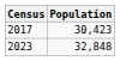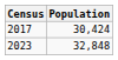2017 | Population: 30,423 -> 30,424
